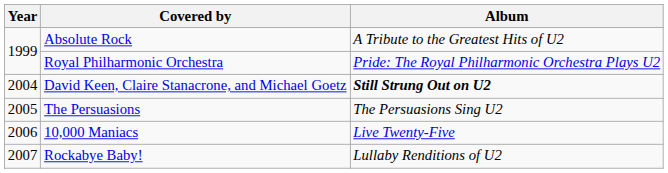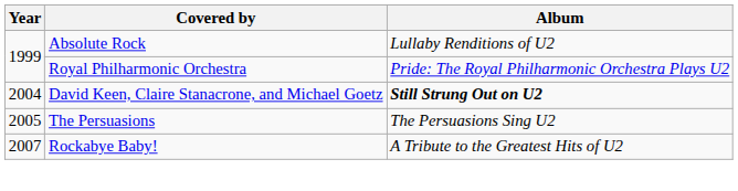Absolute Rock | Album: A Tribute to the Greatest Hits of U2 -> Lullaby Renditions of U2
- row: 2006 | 10,000 Maniacs | Live Twenty-Five
Rockabye Baby! | Album: Lullaby Renditions of U2 -> A Tribute to the Greatest Hits of U2
